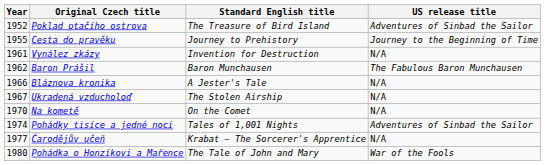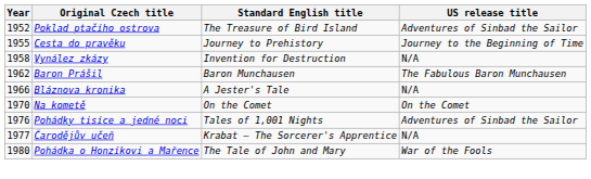Vynález zkázy | Year: 1961 -> 1958
- row: 1967 | Ukradená vzducholoď | The Stolen Airship | N/A
Na kometě | US release title: N/A -> On the Comet
Pohádky tisíce a jedné noci | Year: 1974 -> 1976
